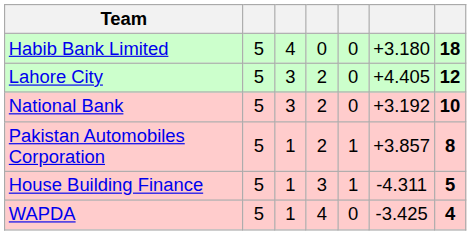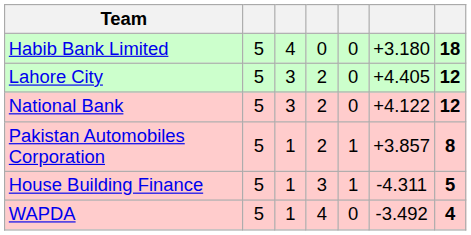National Bank | column 6: +3.192 -> +4.122
National Bank | column 7: 10 -> 12
WAPDA | column 6: -3.425 -> -3.492
